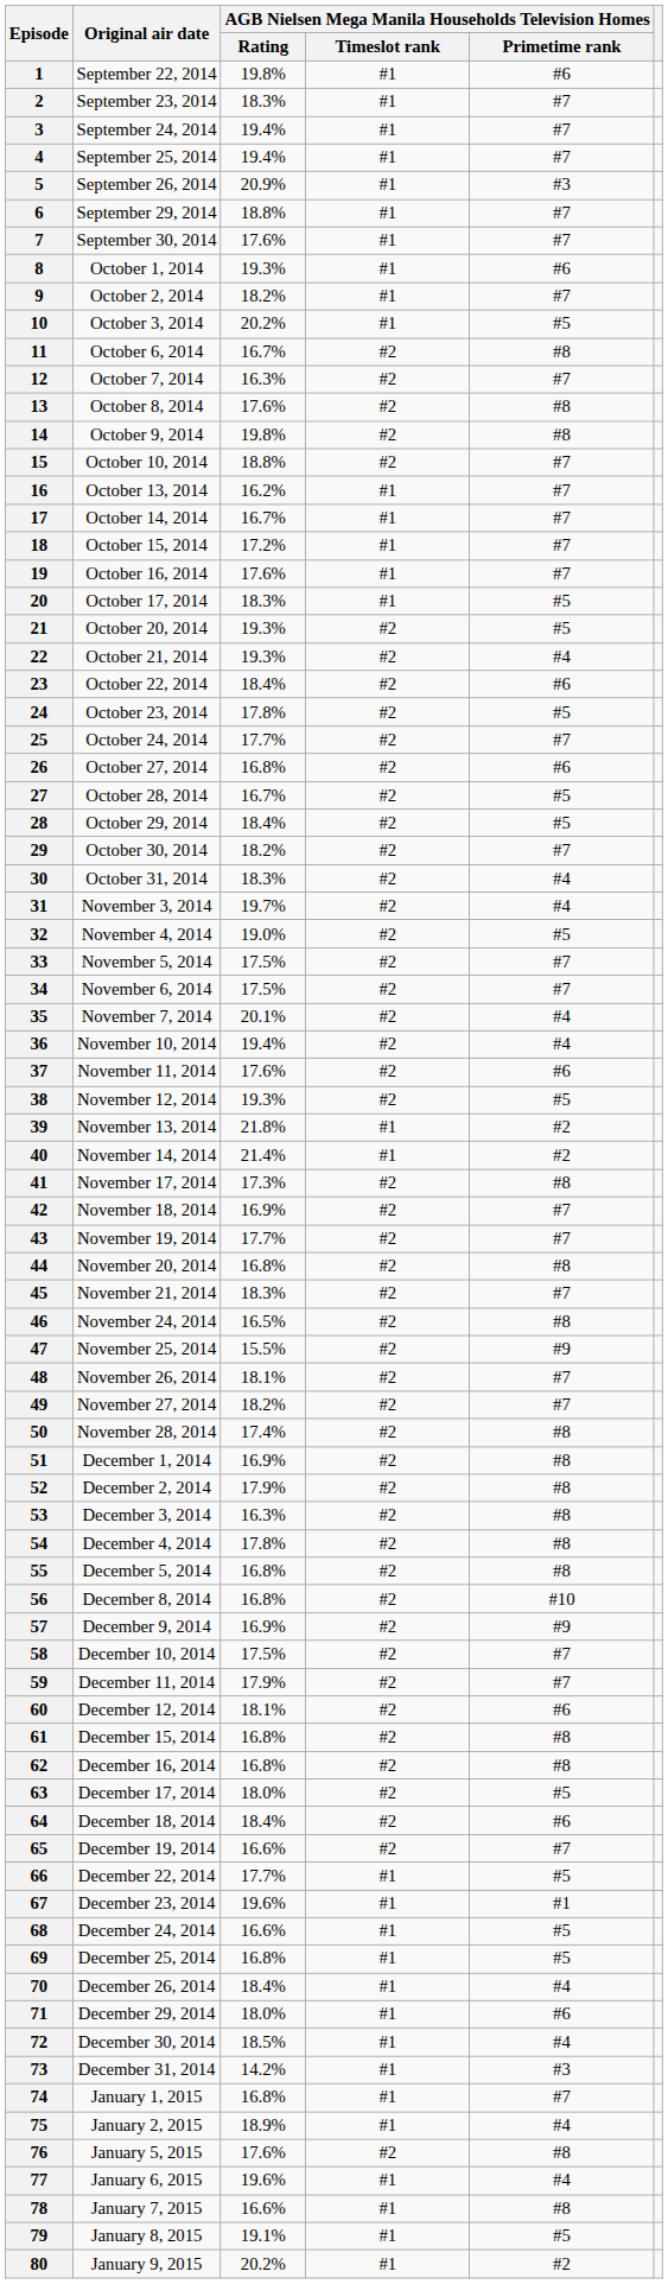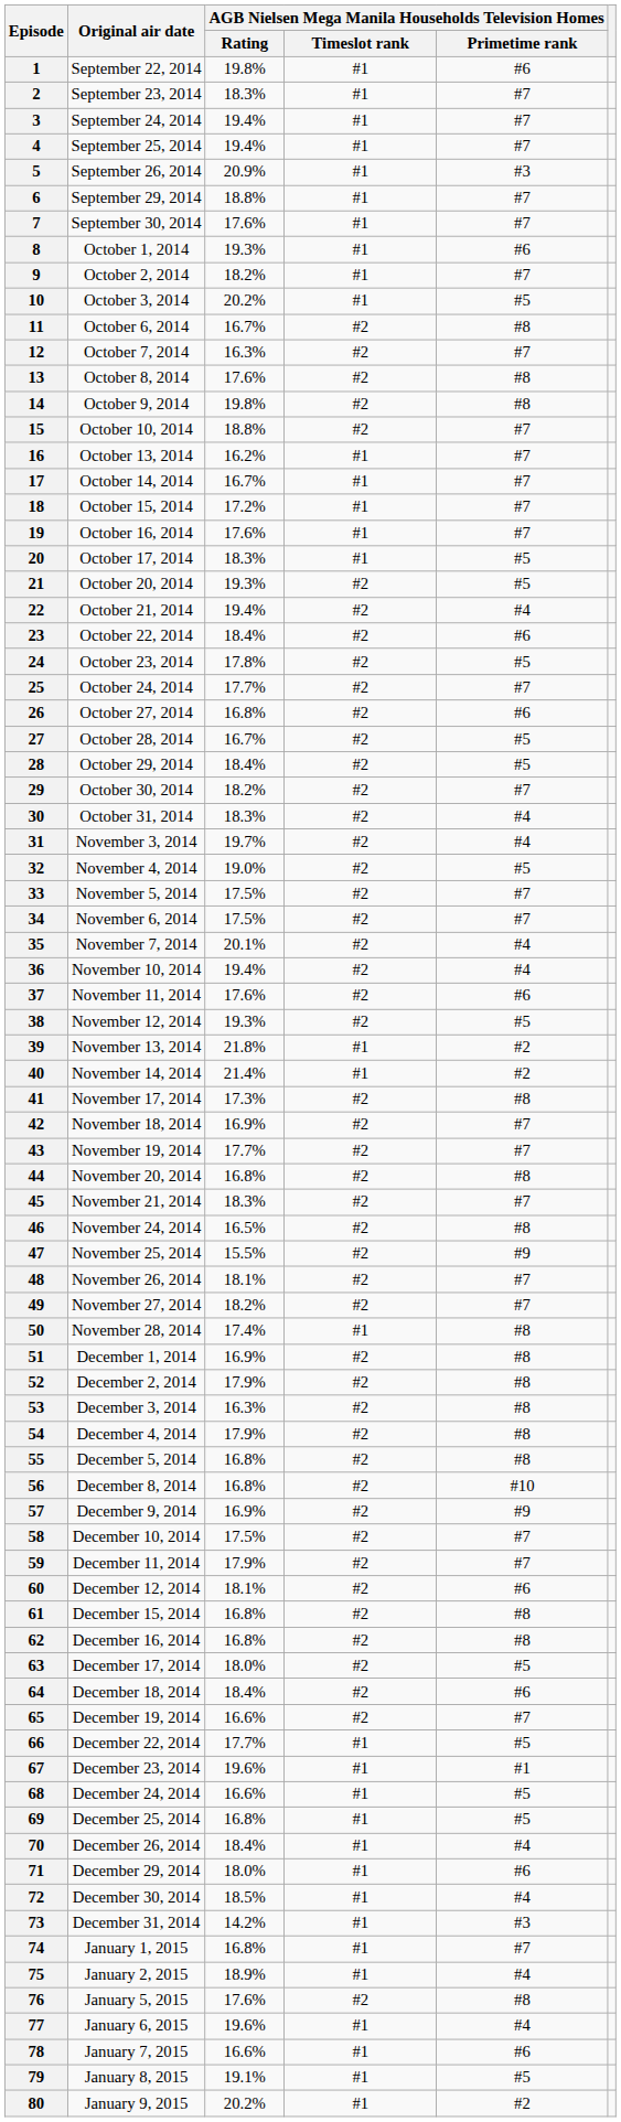22 | AGB Nielsen Mega Manila Households Television Homes / Rating: 19.3% -> 19.4%
50 | column 4: #2 -> #1
54 | AGB Nielsen Mega Manila Households Television Homes / Rating: 17.8% -> 17.9%
78 | column 5: #8 -> #6
